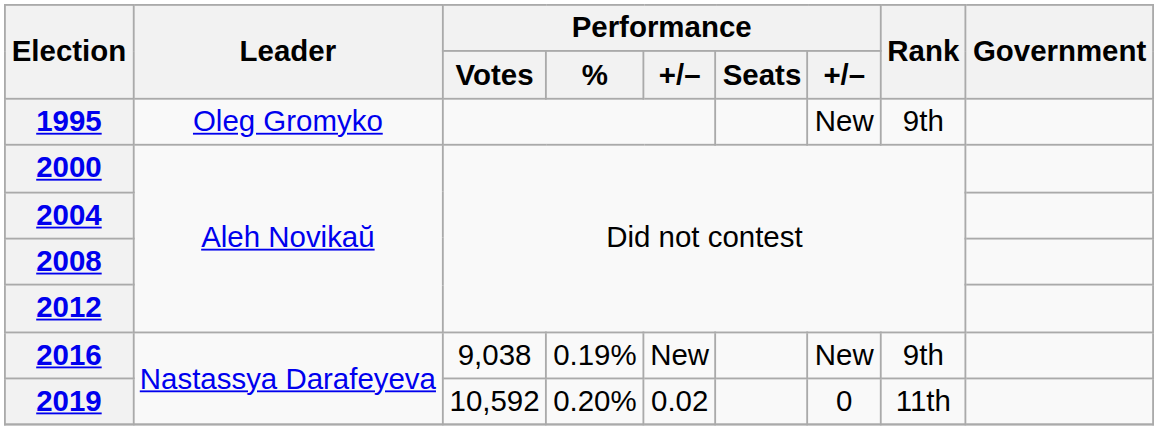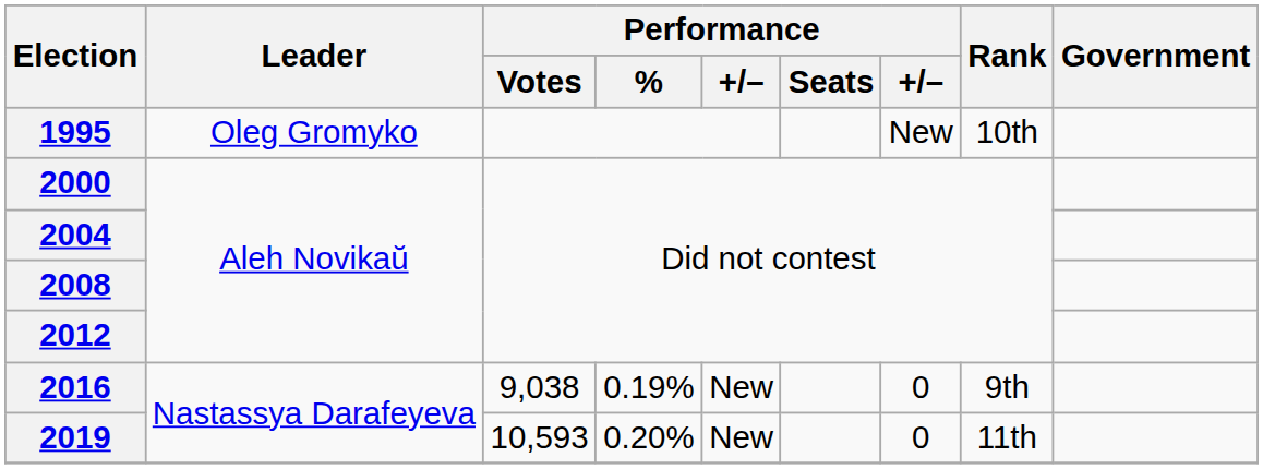1995 | Rank: 9th -> 10th
2016 | column 7: New -> 0
2019 | Performance / Votes: 10,592 -> 10,593
2019 | column 5: 0.02 -> New
